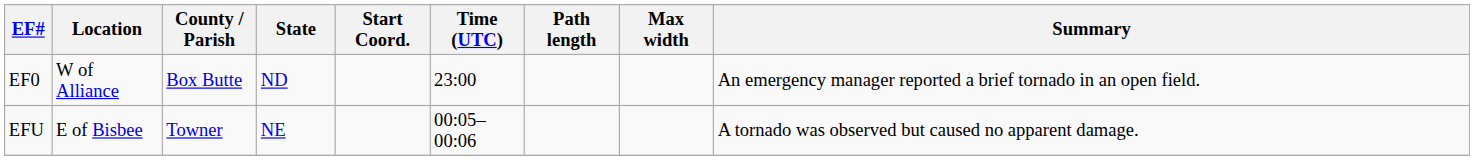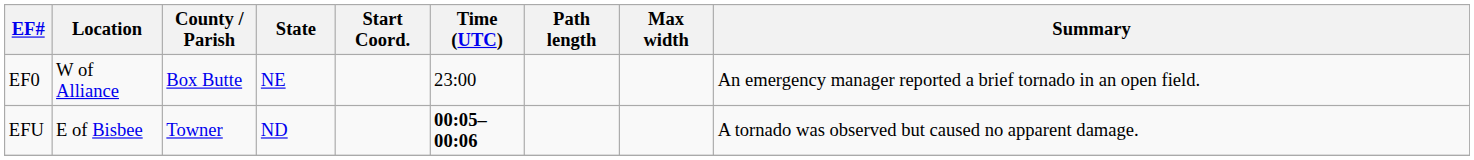EF0 | State: ND -> NE
EFU | State: NE -> ND
EFU | Time (UTC): normal -> bold
